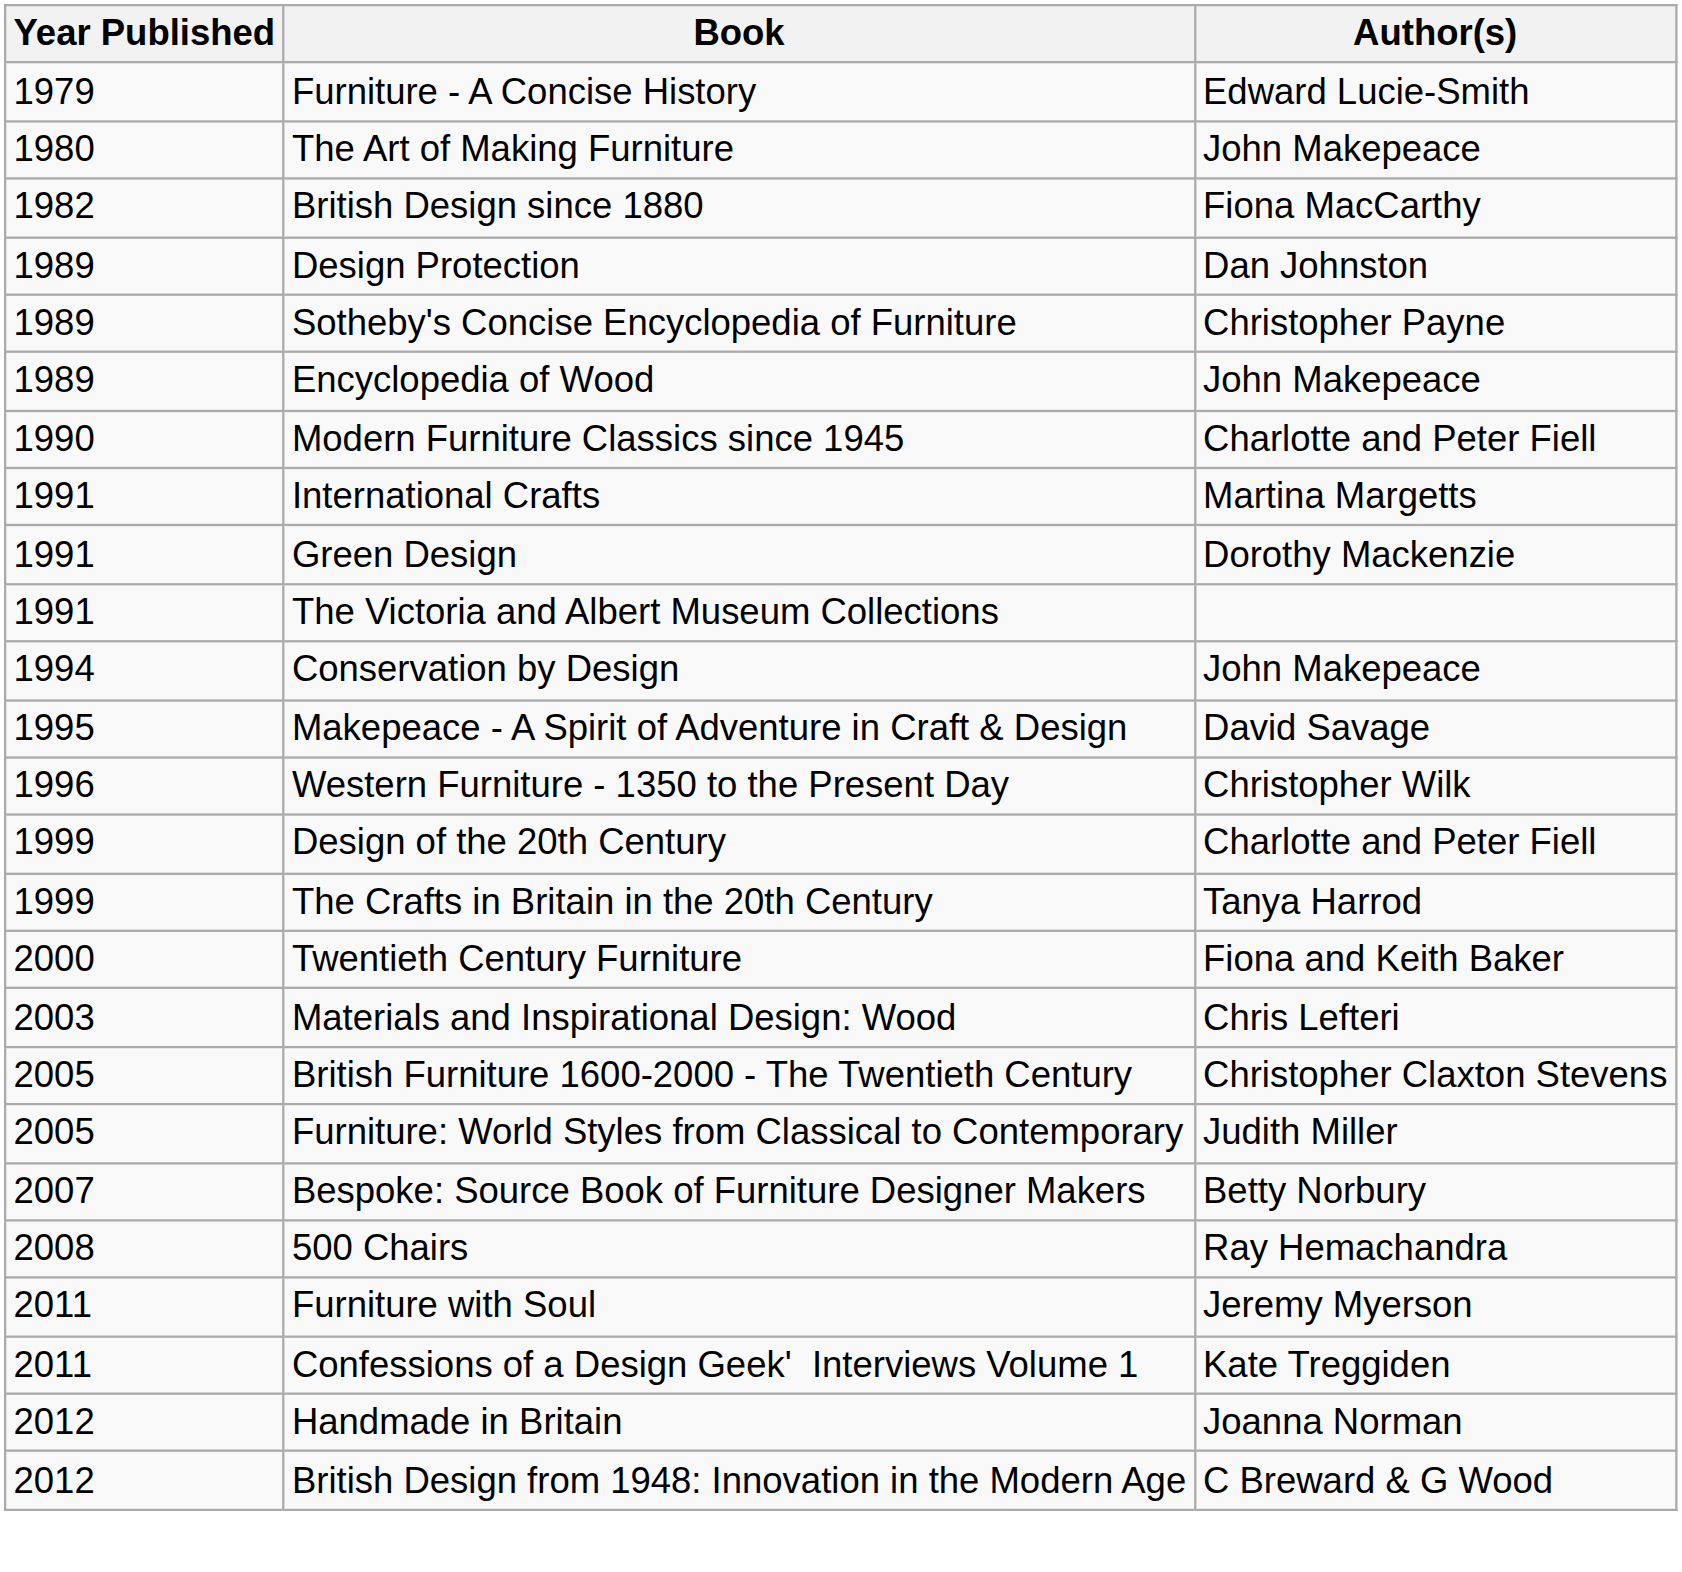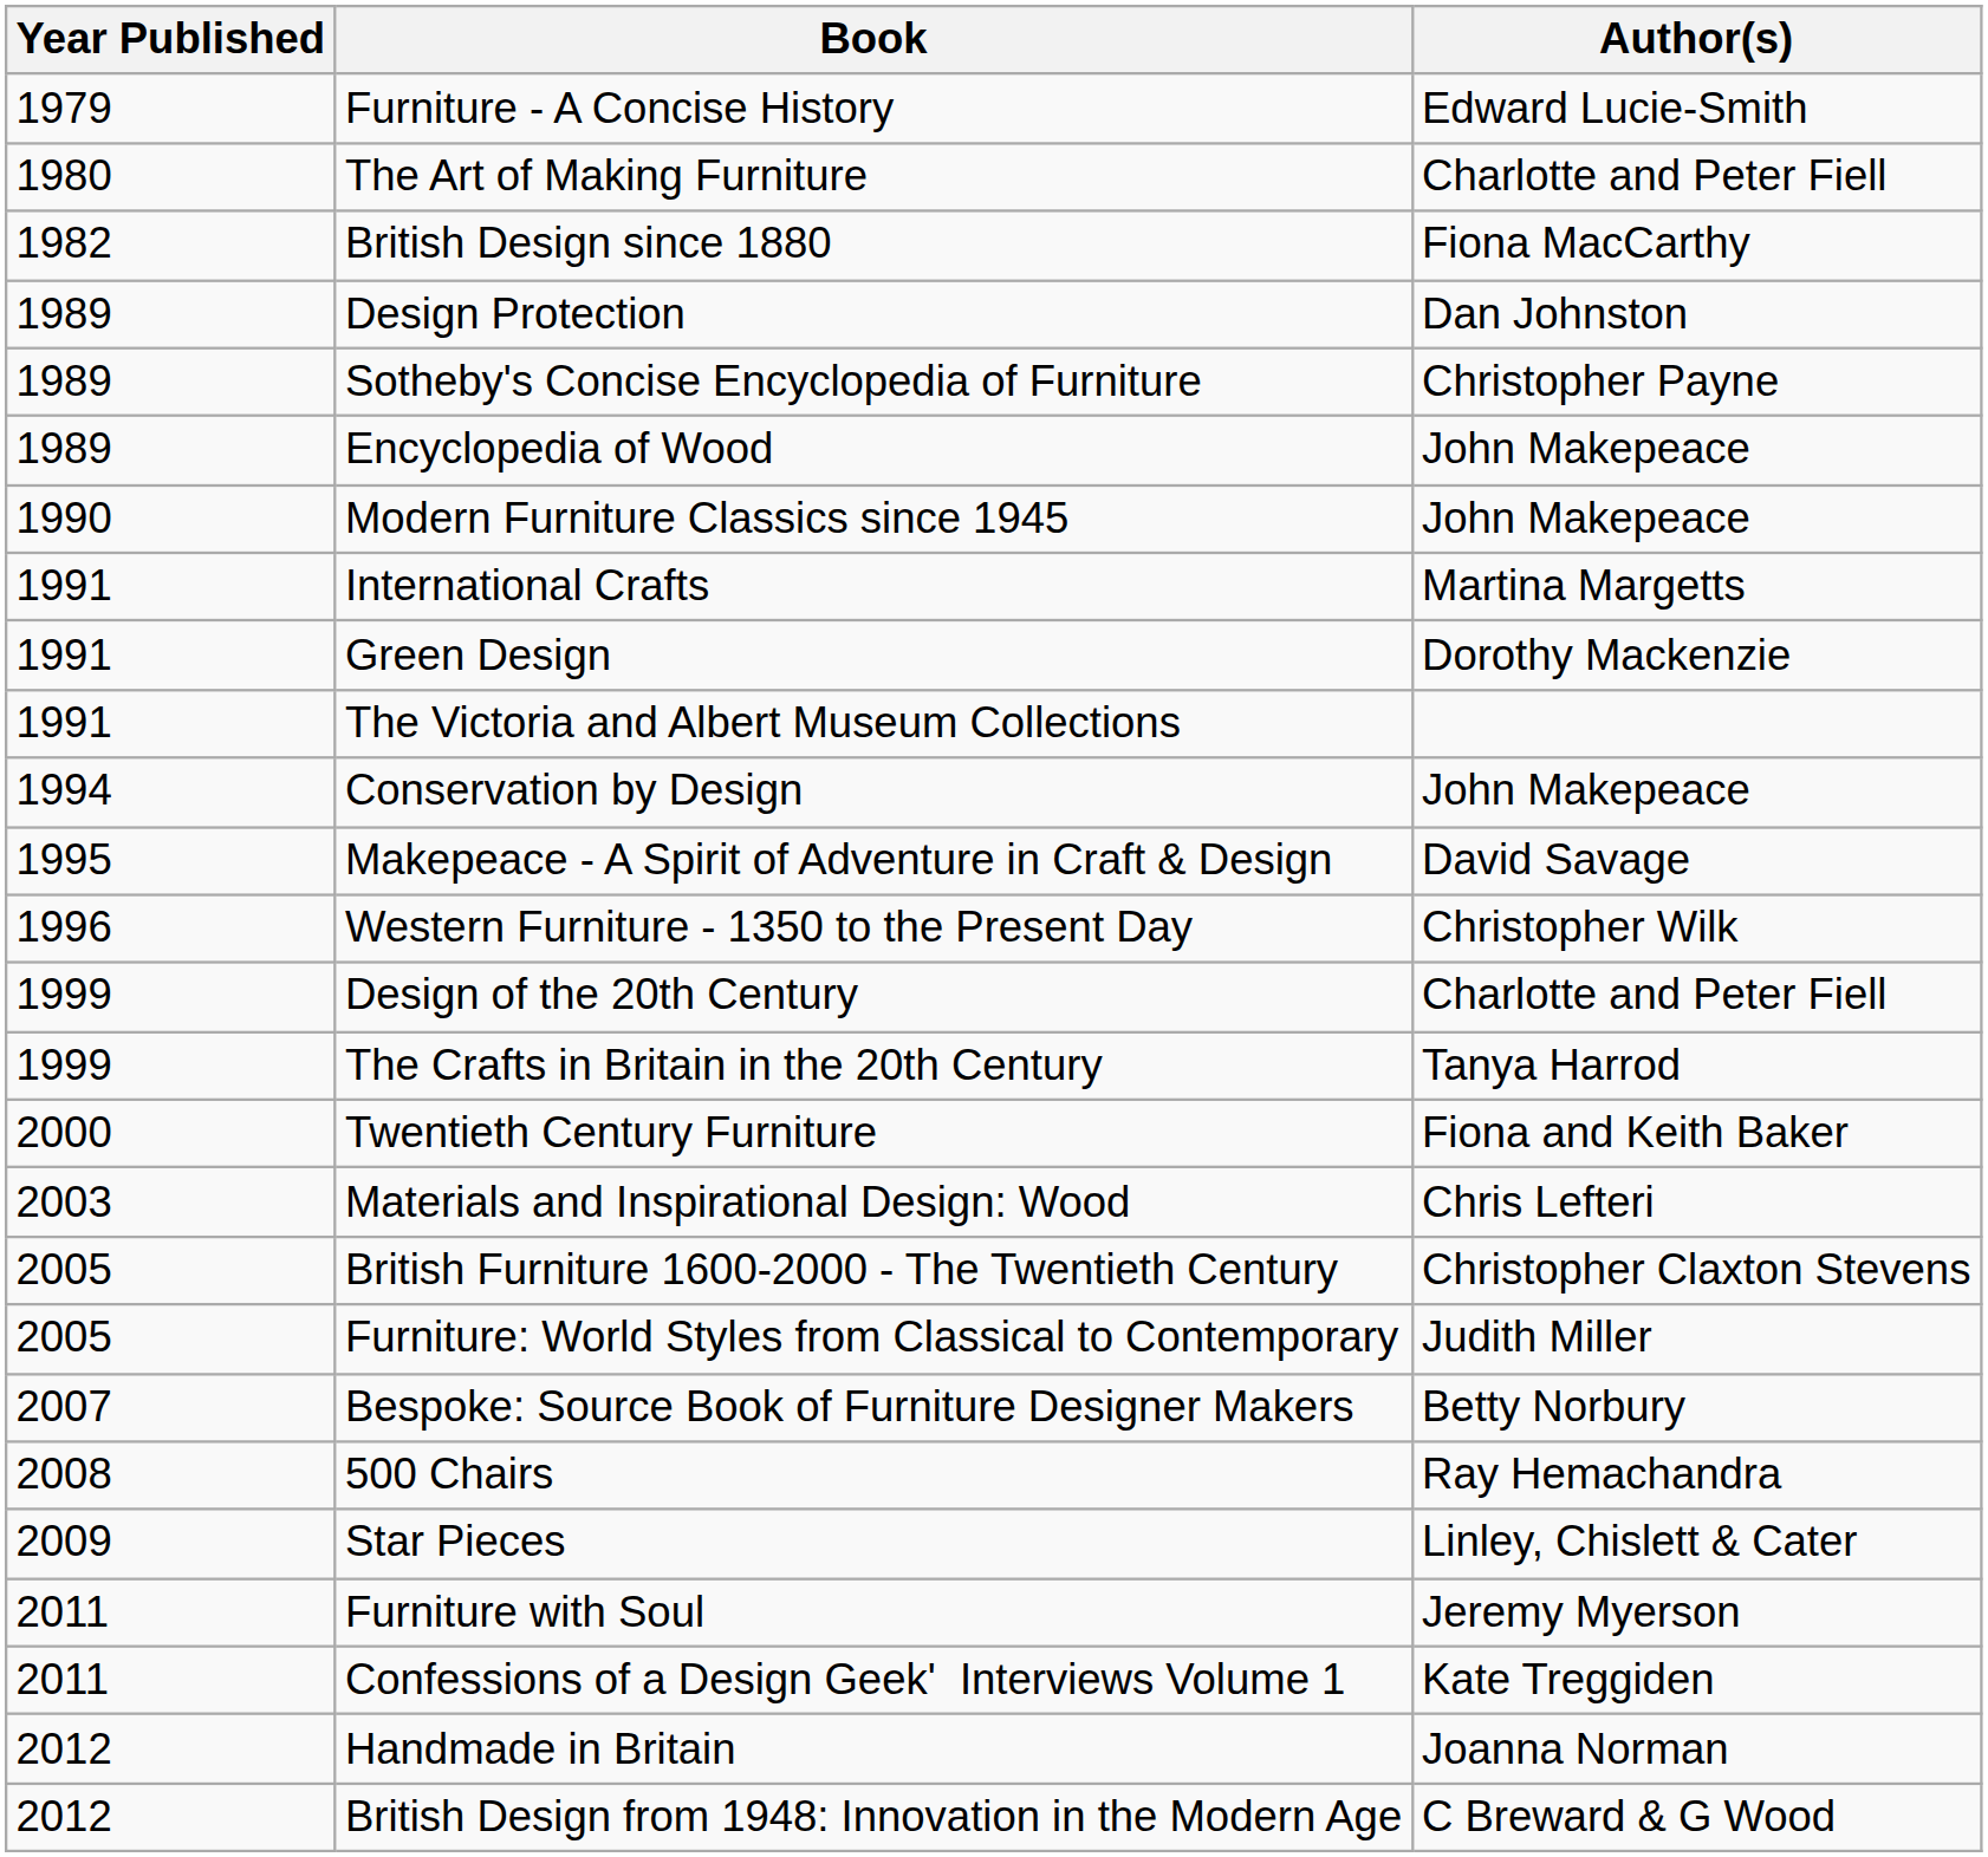The Art of Making Furniture | Author(s): John Makepeace -> Charlotte and Peter Fiell
Modern Furniture Classics since 1945 | Author(s): Charlotte and Peter Fiell -> John Makepeace
+ row: 2009 | Star Pieces | Linley, Chislett & Cater
